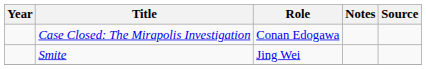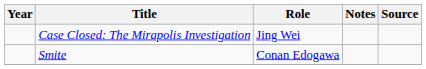Case Closed: The Mirapolis Investigation | Role: Conan Edogawa -> Jing Wei
Smite | Role: Jing Wei -> Conan Edogawa
